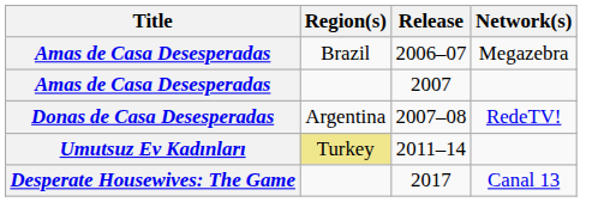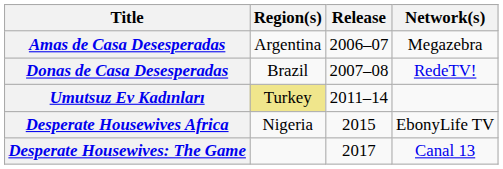2006–07 | Region(s): Brazil -> Argentina
- row: Amas de Casa Desesperadas | 2007
2007–08 | Region(s): Argentina -> Brazil
+ row: Desperate Housewives Africa | Nigeria | 2015 | EbonyLife TV
